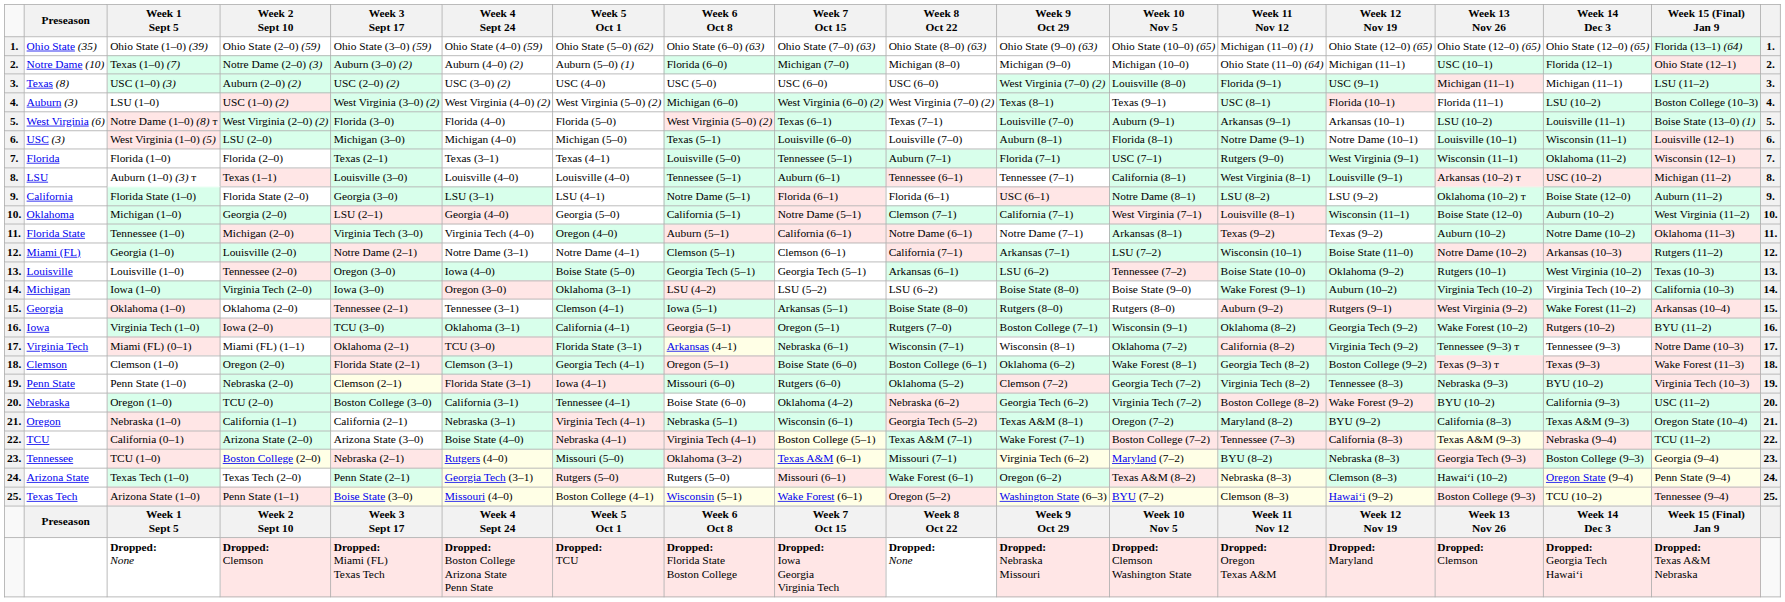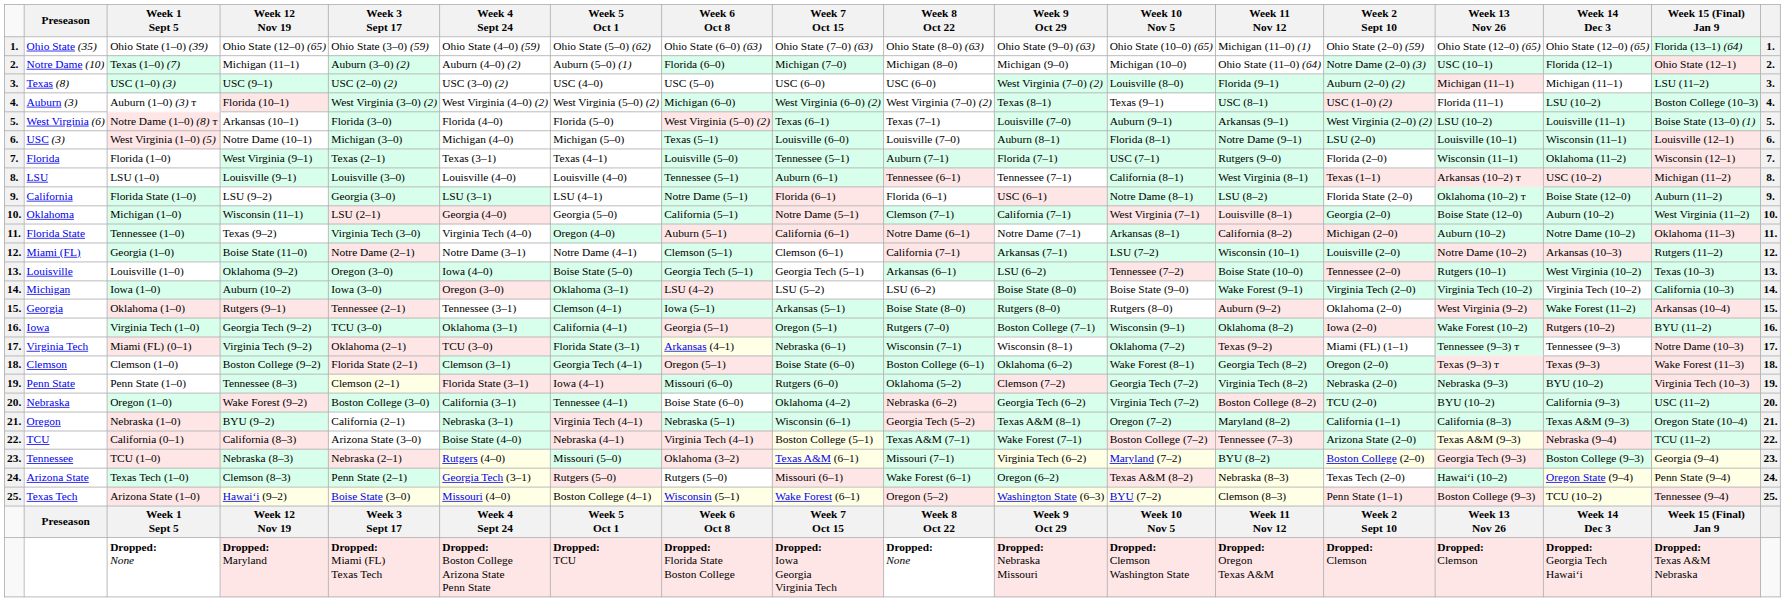columns swapped: Week 2 Sept 10 <-> Week 12 Nov 19
Auburn (3) | Week 1 Sept 5: LSU (1–0) -> Auburn (1–0) (3) т
LSU | Week 1 Sept 5: Auburn (1–0) (3) т -> LSU (1–0)
Florida State | Week 11 Nov 12: Texas (9–2) -> California (8–2)
Virginia Tech | Week 11 Nov 12: California (8–2) -> Texas (9–2)
